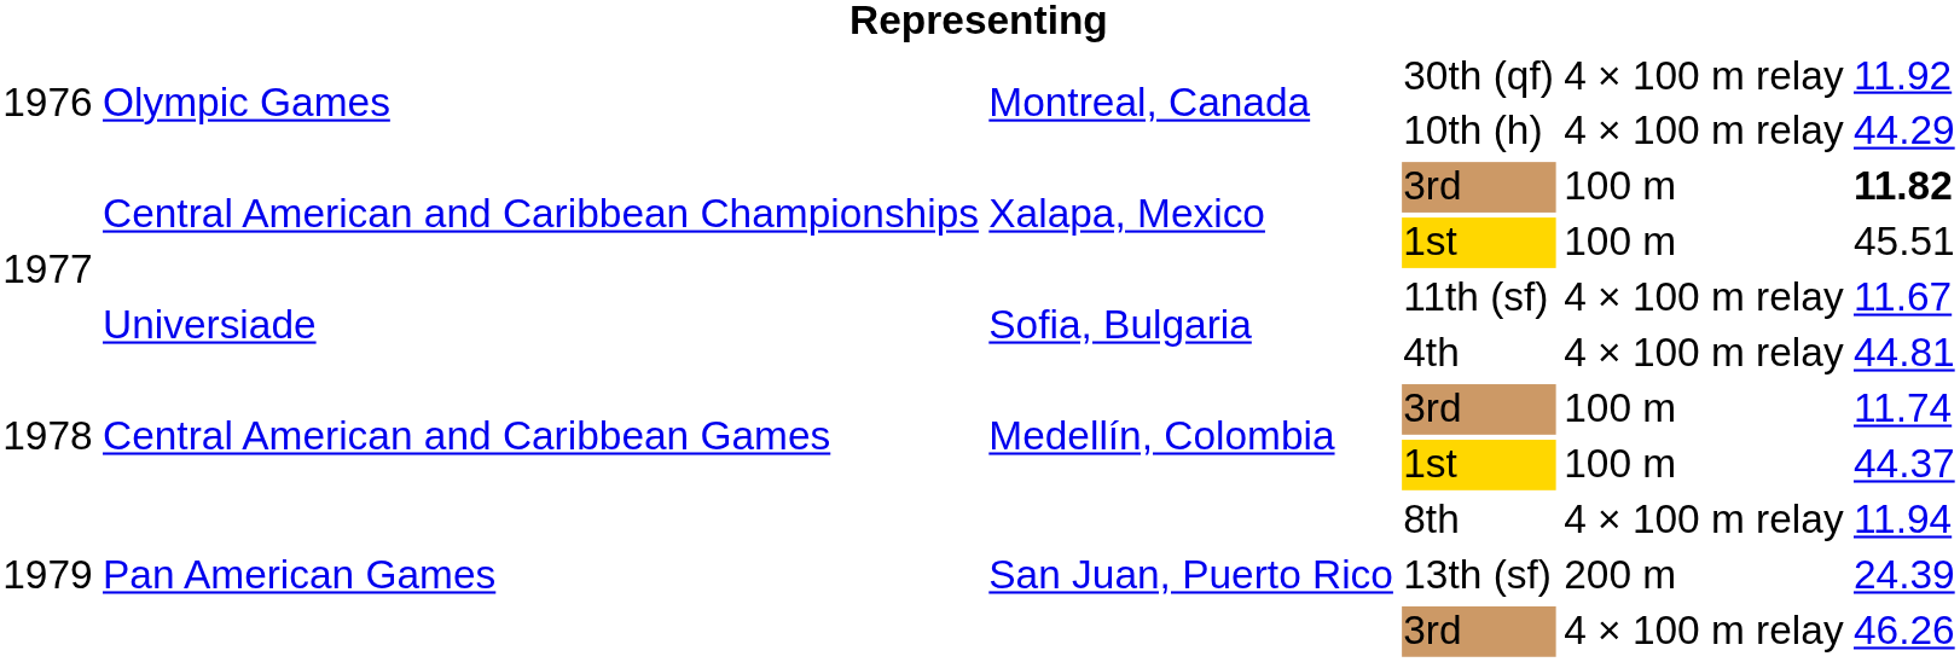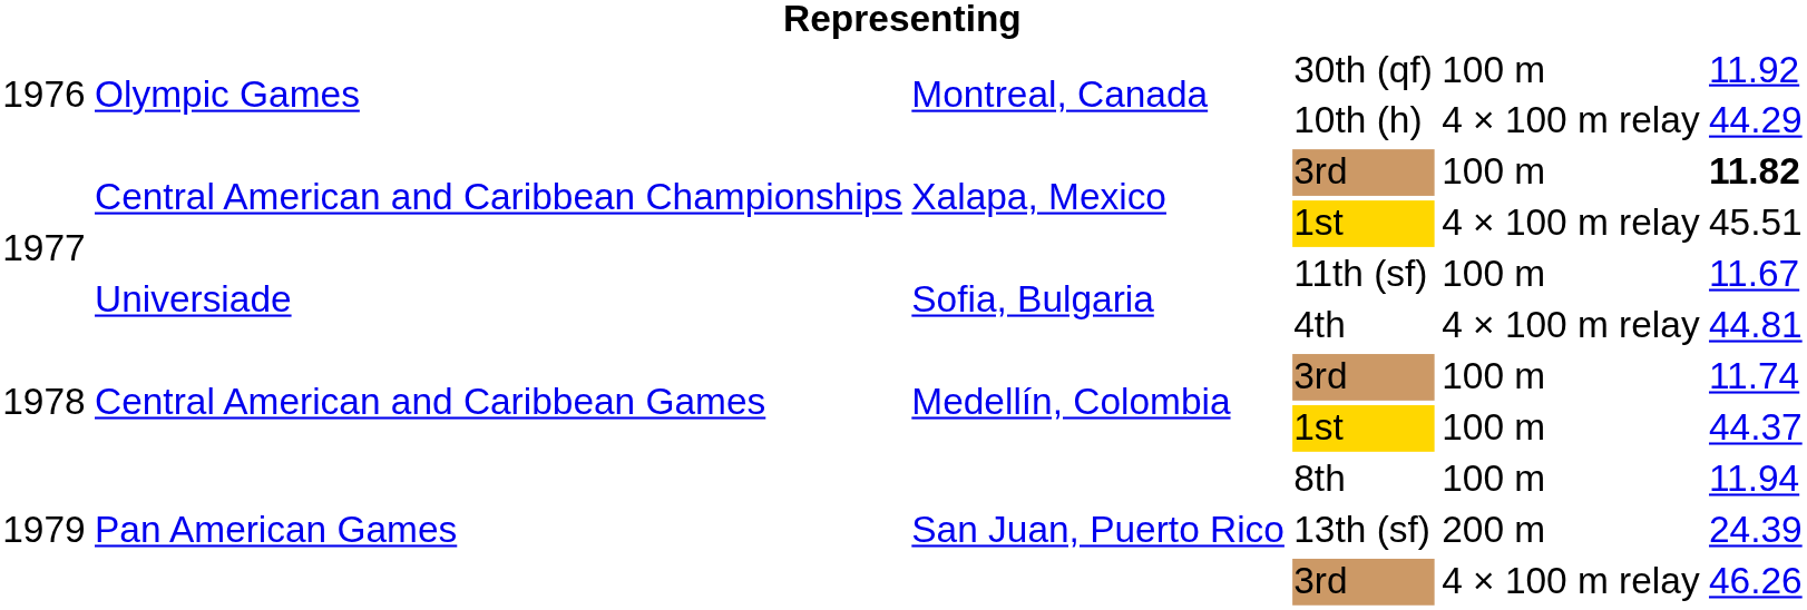30th (qf) | column 5: 4 × 100 m relay -> 100 m
Central American and Caribbean Championships / 1st | column 5: 100 m -> 4 × 100 m relay
11th (sf) | column 5: 4 × 100 m relay -> 100 m
8th | column 5: 4 × 100 m relay -> 100 m
